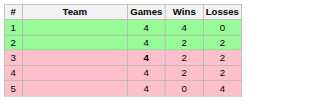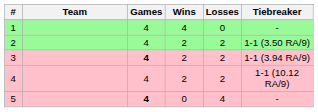+ column: Tiebreaker | - | 1-1 (3.50 RA/9) | 1-1 (3.94 RA/9) | 1-1 (10.12 RA/9) | -
5 | Games: normal -> bold
